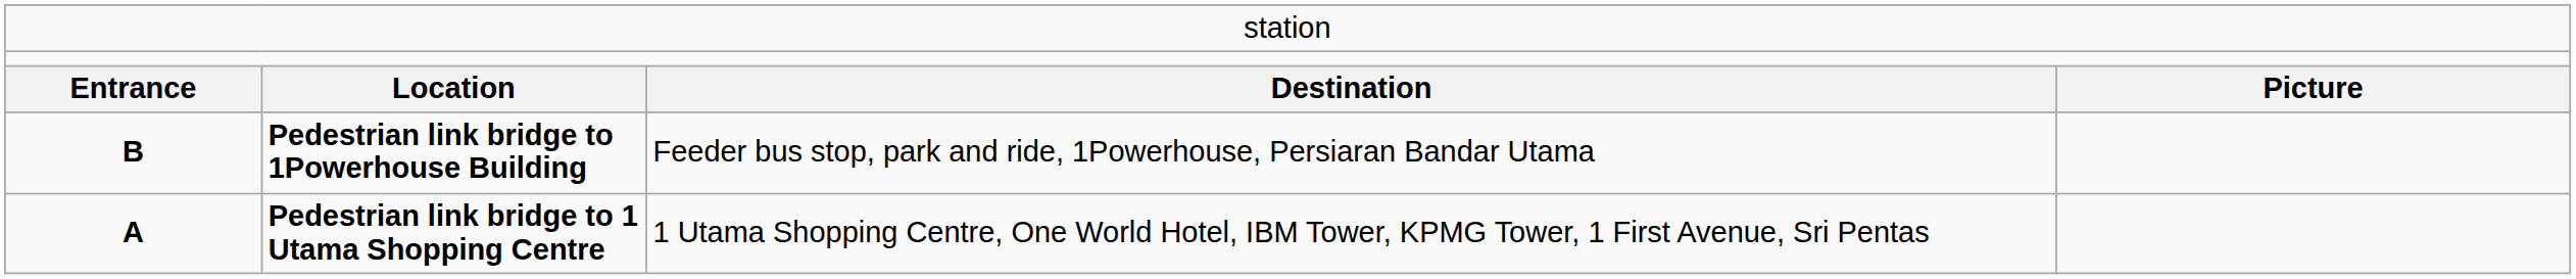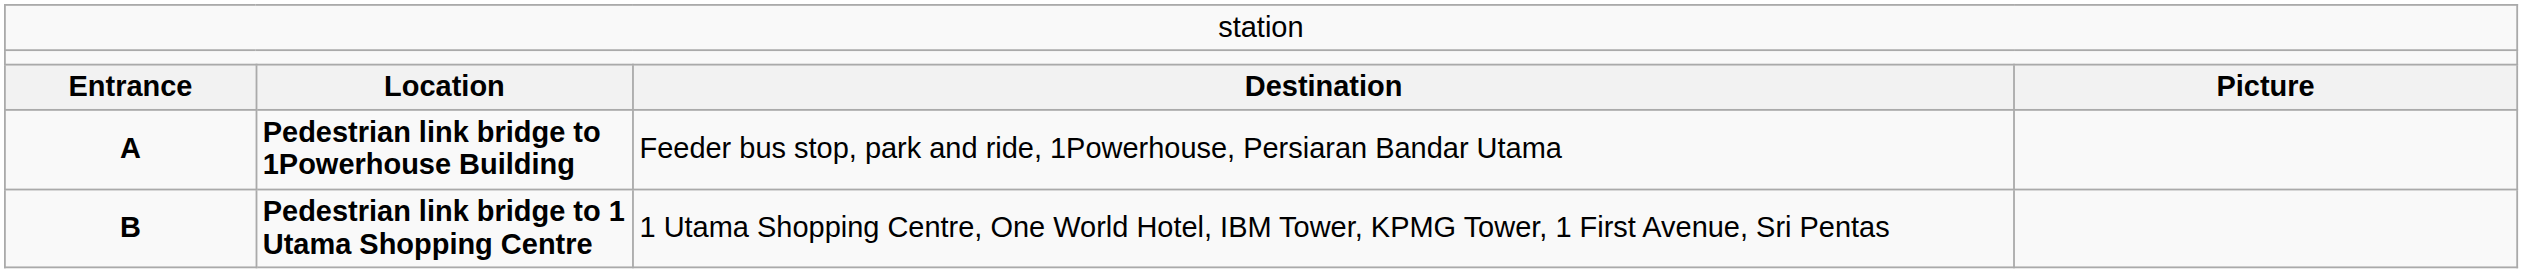Pedestrian link bridge to 1Powerhouse Building | column 1: B -> A
Pedestrian link bridge to 1 Utama Shopping Centre | column 1: A -> B
